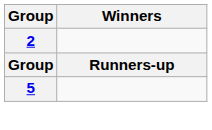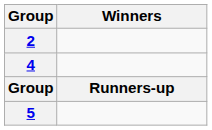+ row: 4
